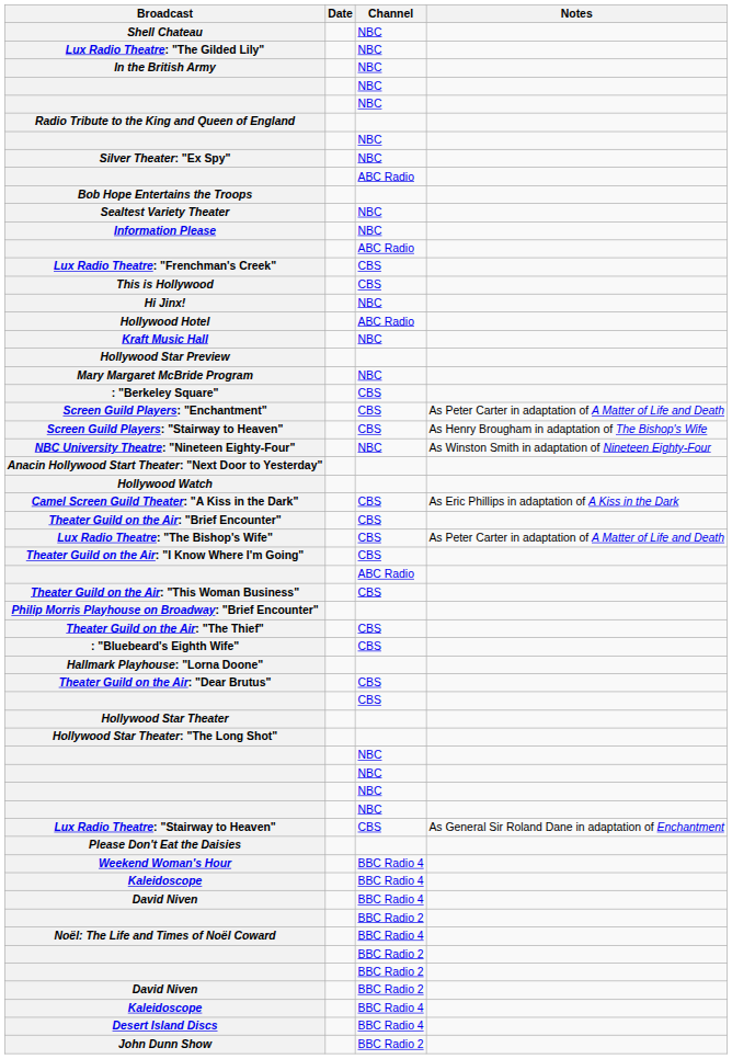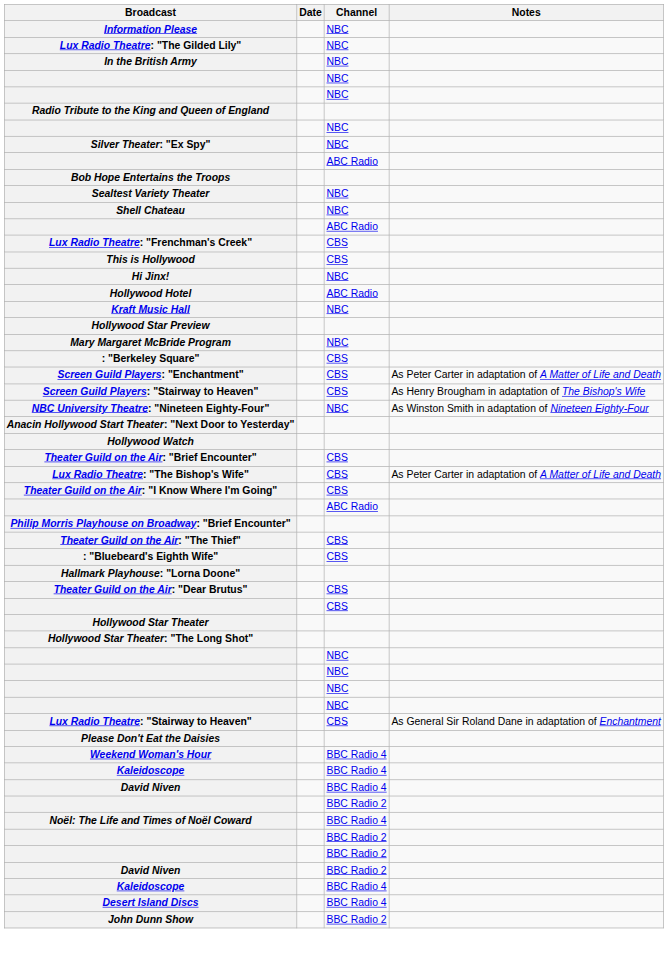rows swapped: Shell Chateau <-> Information Please
- row: Camel Screen Guild Theater: "A Kiss in the Dark" | CBS | As Eric Phillips in adaptation of A Kiss in the Dark
- row: Theater Guild on the Air: "This Woman Business" | CBS
